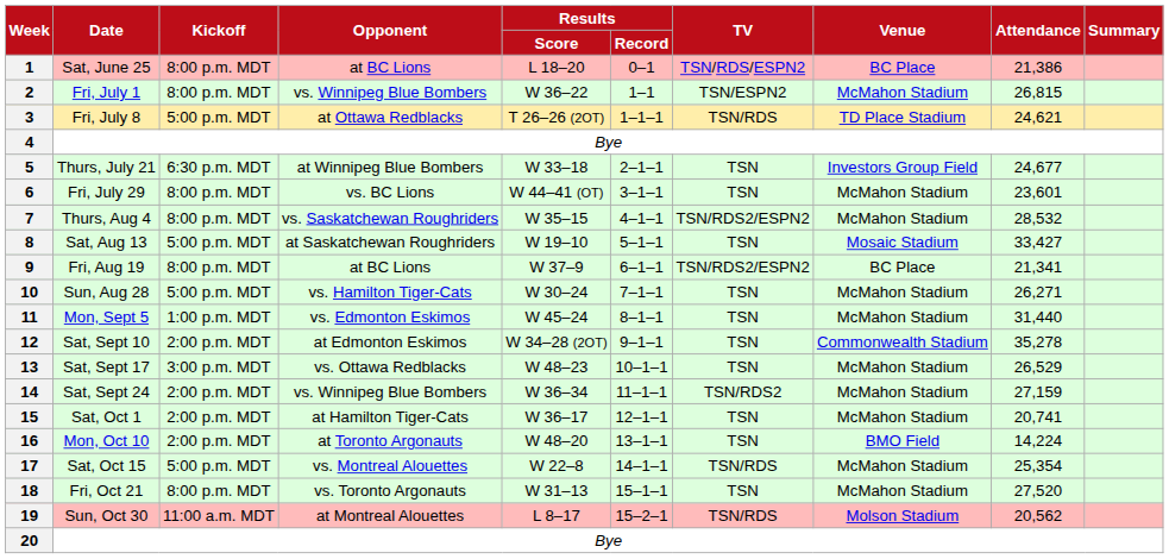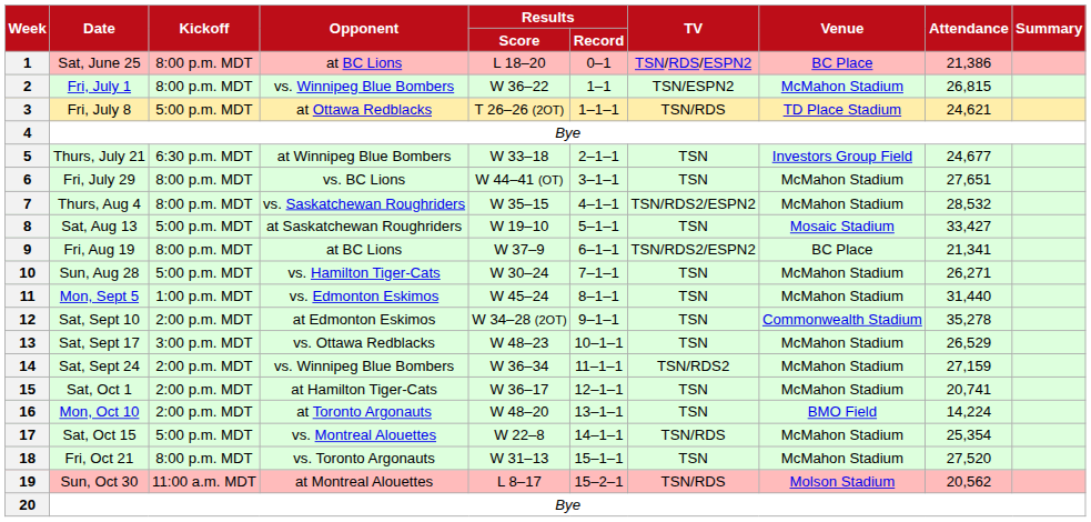6 | Attendance: 23,601 -> 27,651
